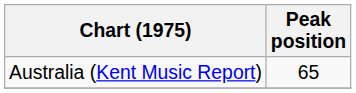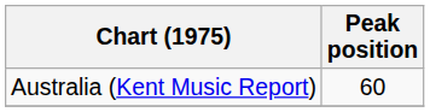Australia (Kent Music Report) | Peak position: 65 -> 60
